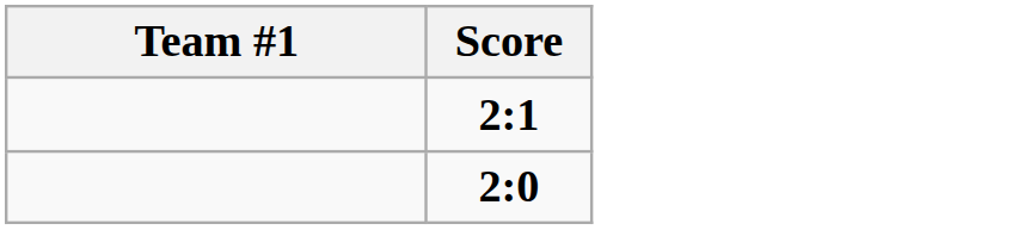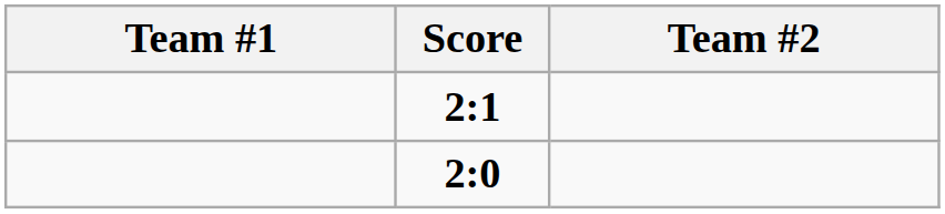+ column: Team #2
